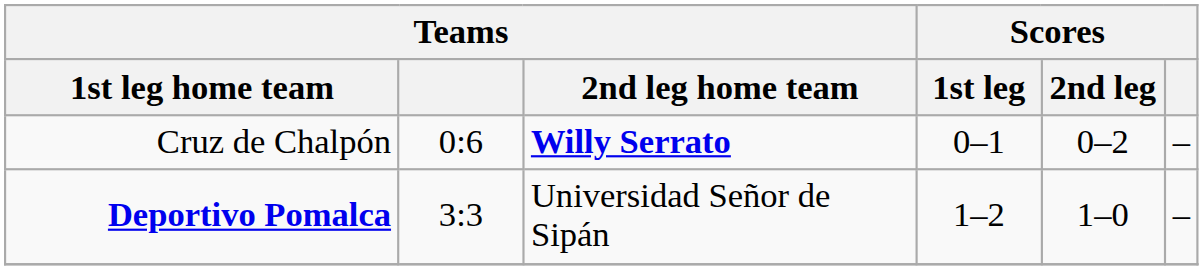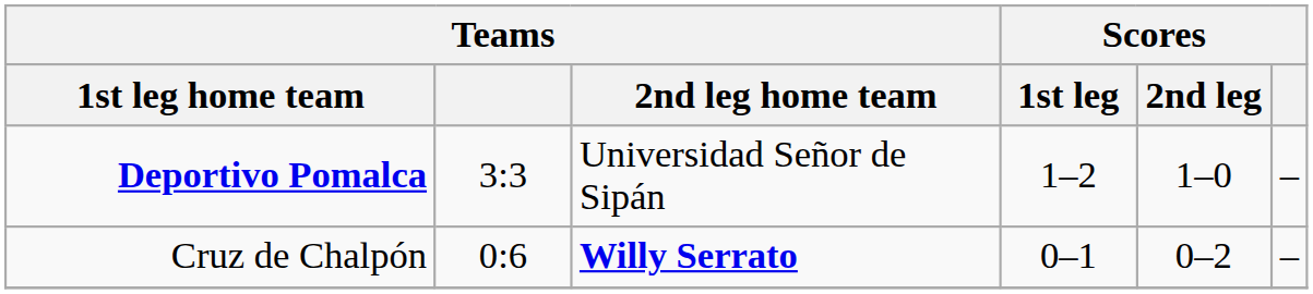rows swapped: Cruz de Chalpón <-> Deportivo Pomalca
